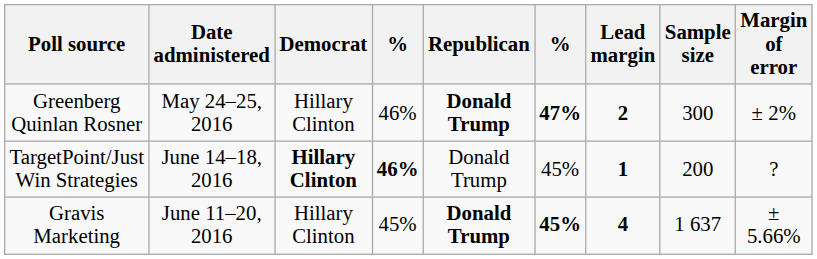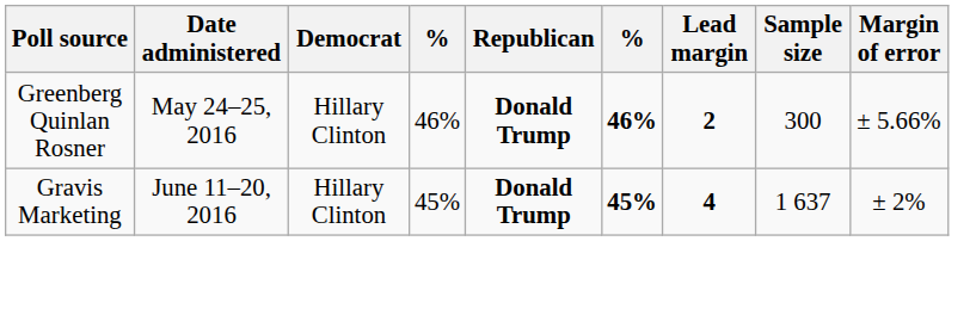Greenberg Quinlan Rosner | column 6: 47% -> 46%
Greenberg Quinlan Rosner | Margin of error: ± 2% -> ± 5.66%
- row: TargetPoint/Just Win Strategies | June 14–18, 2016 | Hillary Clinton | 46% | Donald Trump | 45% | 1 | 200 | ?
Gravis Marketing | Margin of error: ± 5.66% -> ± 2%
